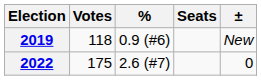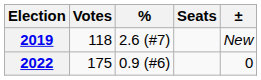2019 | %: 0.9 (#6) -> 2.6 (#7)
2022 | %: 2.6 (#7) -> 0.9 (#6)
